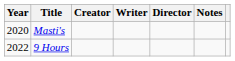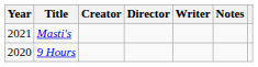columns swapped: Director <-> Writer
Masti's | Year: 2020 -> 2021
9 Hours | Year: 2022 -> 2020
